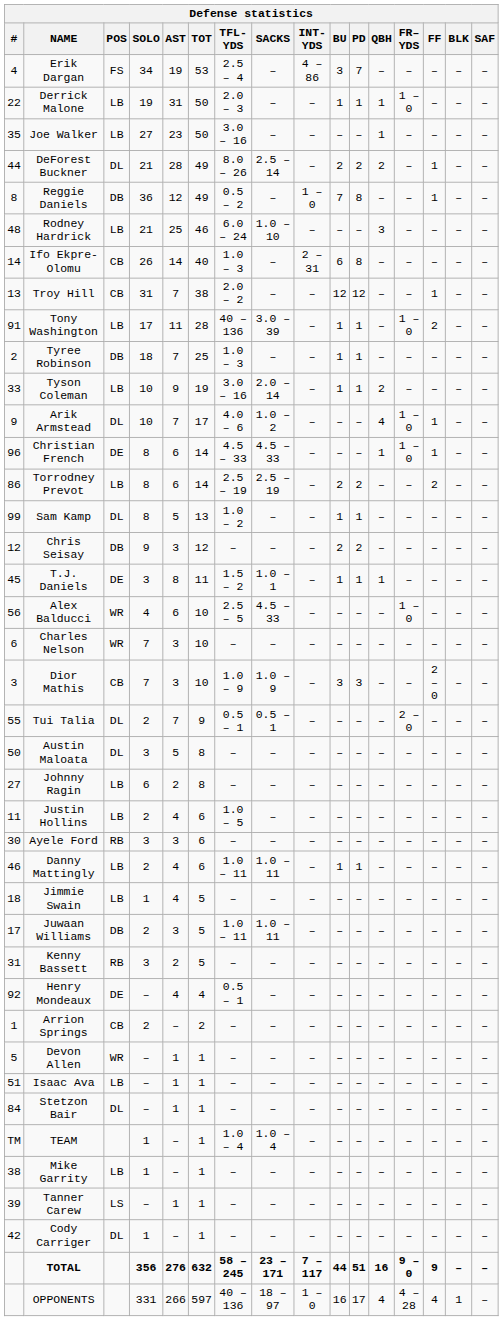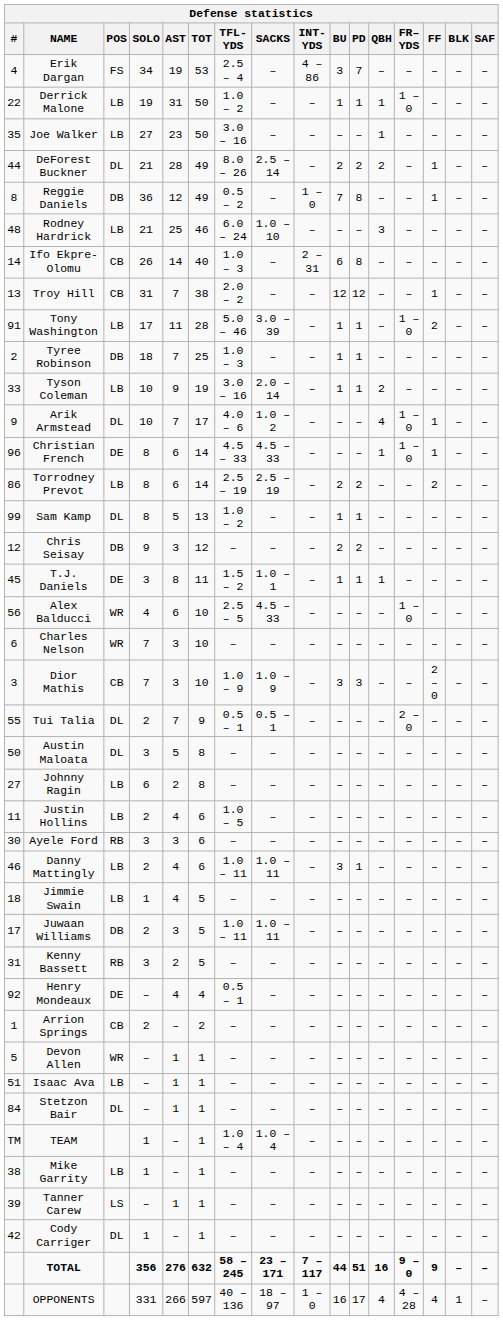Derrick Malone | TFL-YDS: 2.0 – 3 -> 1.0 – 2
Tony Washington | TFL-YDS: 40 – 136 -> 5.0 – 46
Danny Mattingly | BU: 1 -> 3
